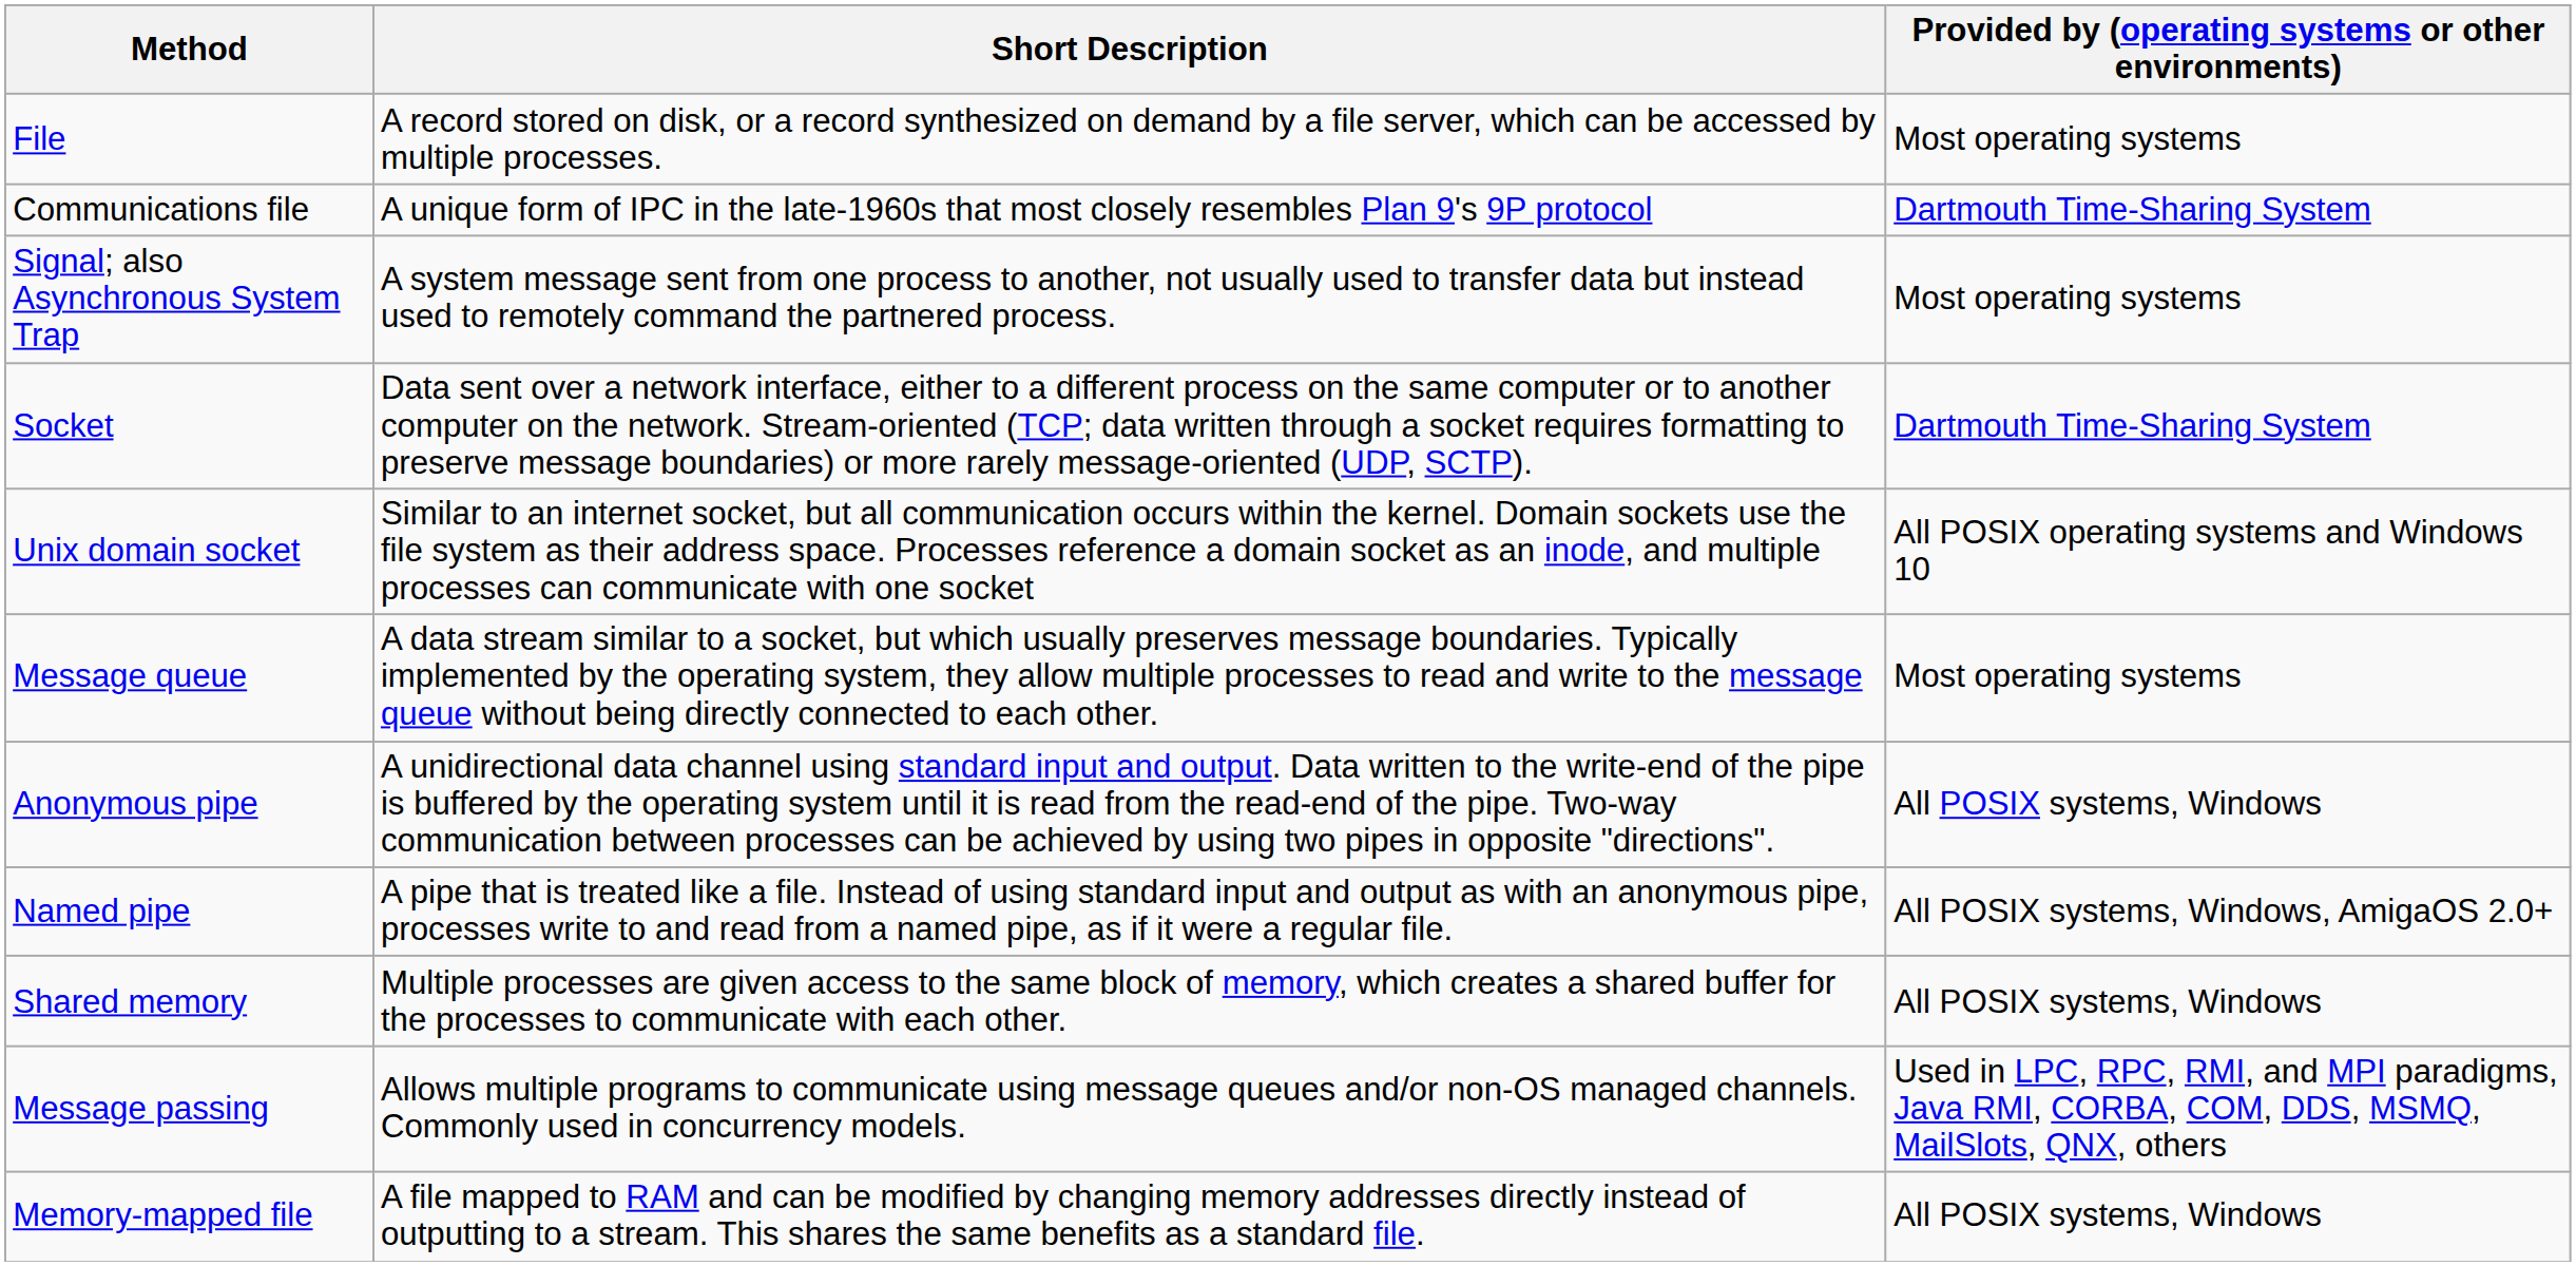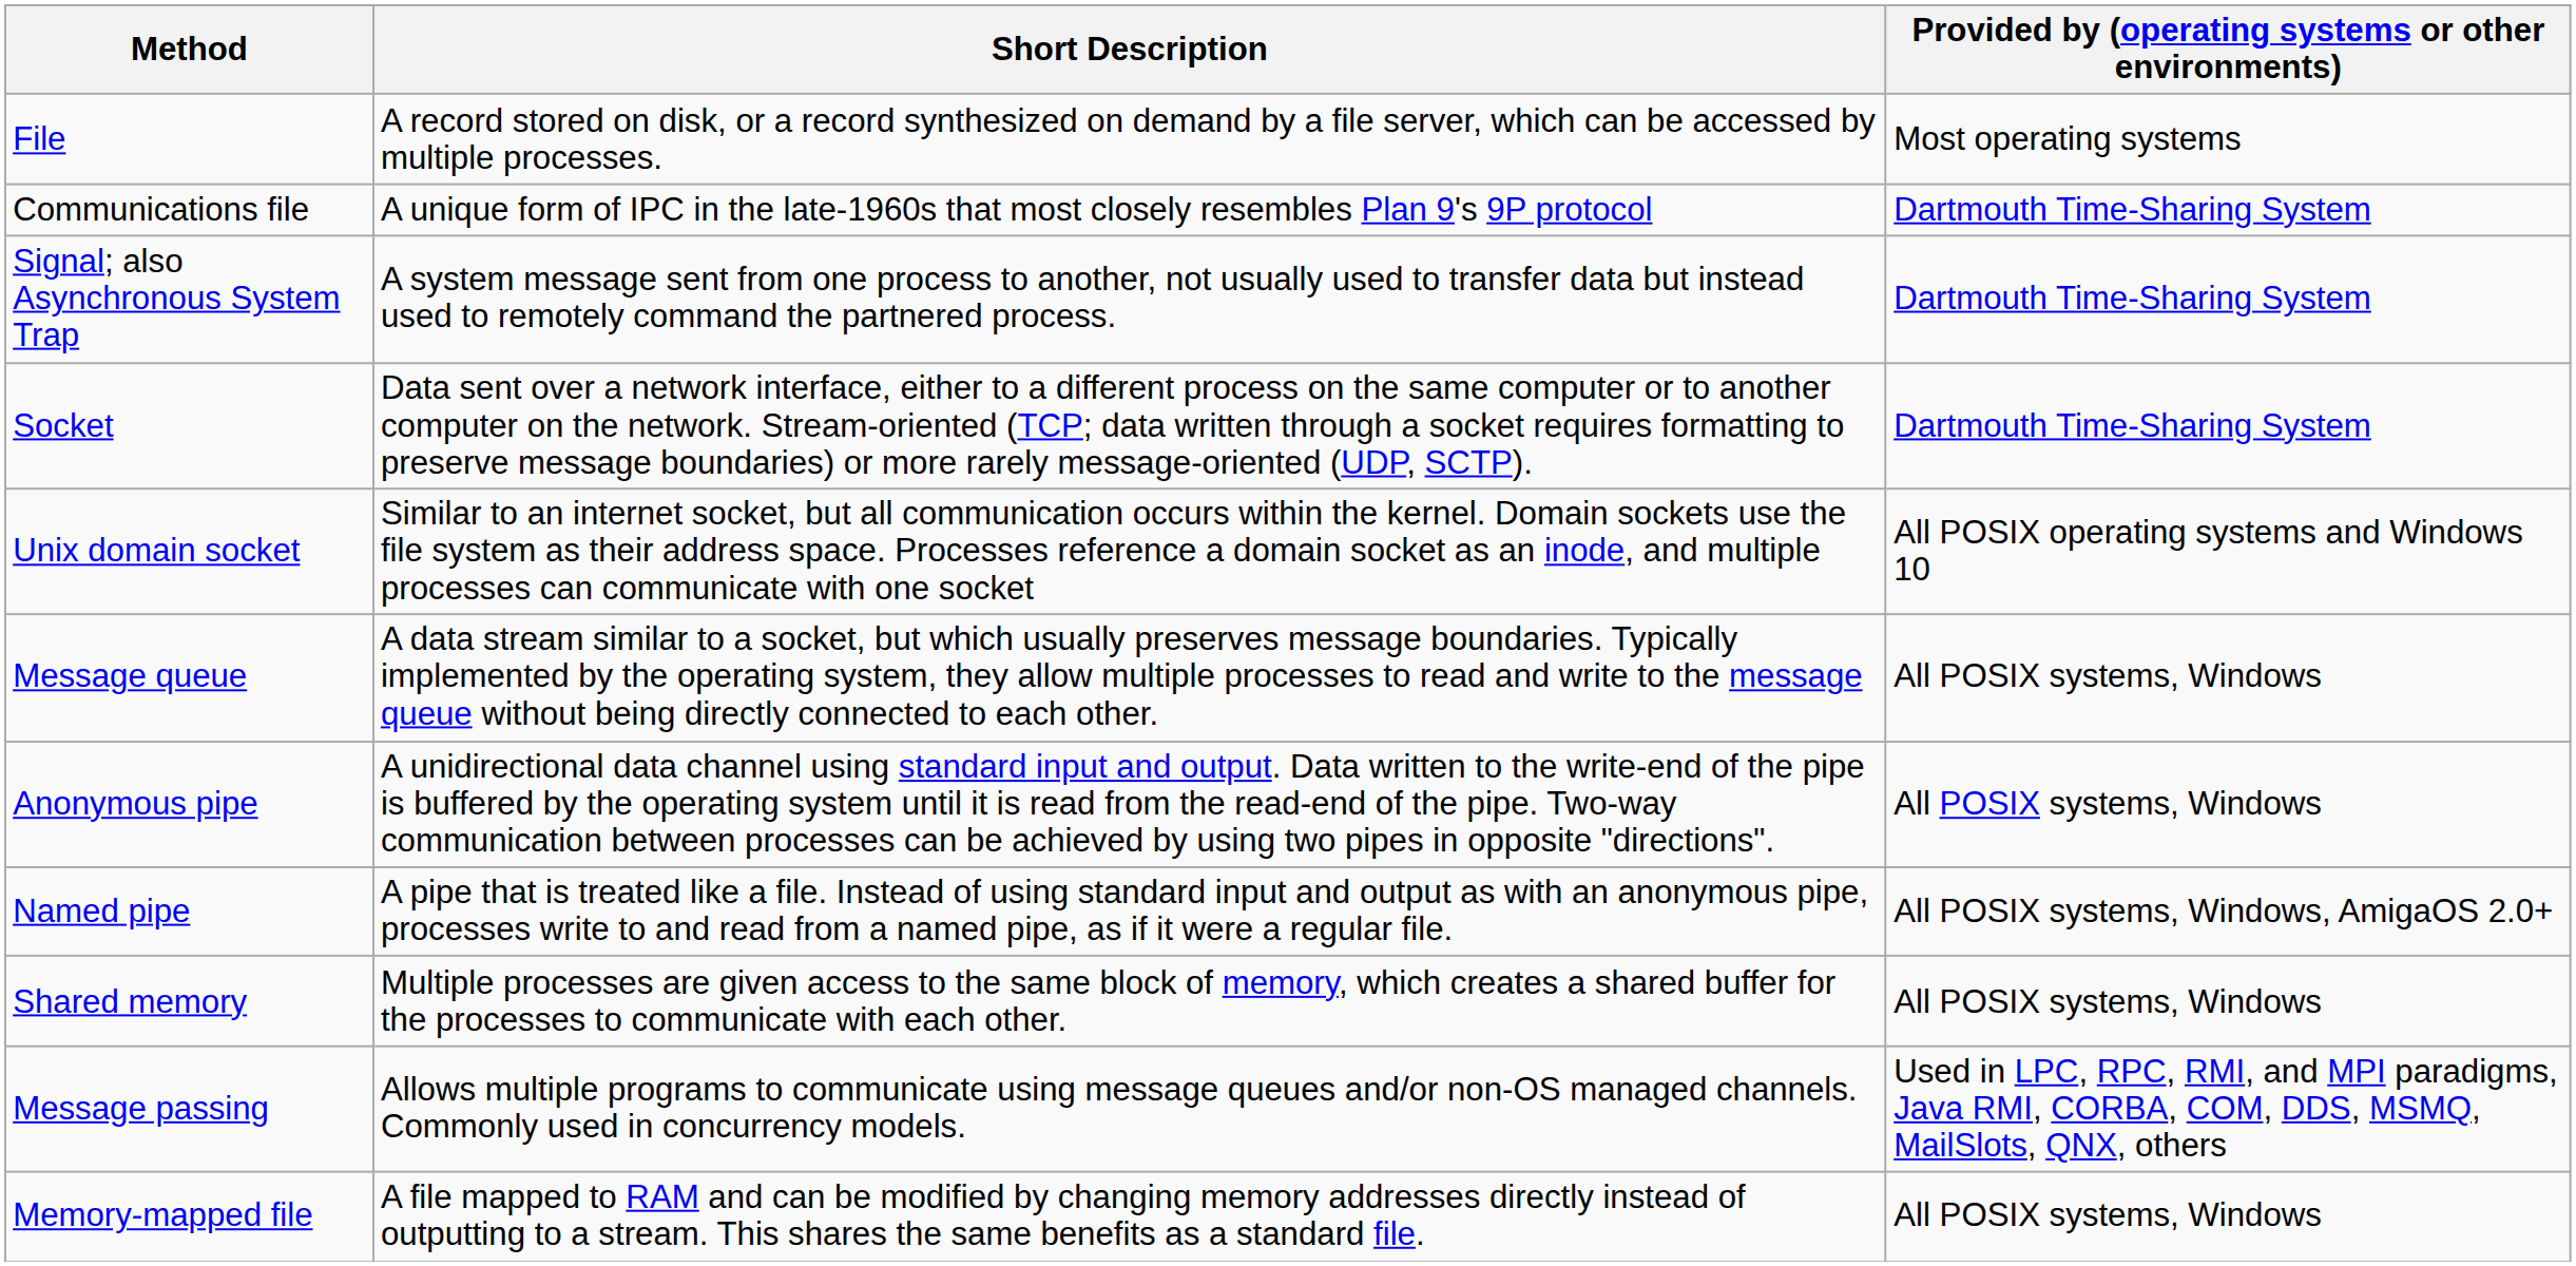Signal; also Asynchronous System Trap | Provided by (operating systems or other environments): Most operating systems -> Dartmouth Time-Sharing System
Message queue | Provided by (operating systems or other environments): Most operating systems -> All POSIX systems, Windows
